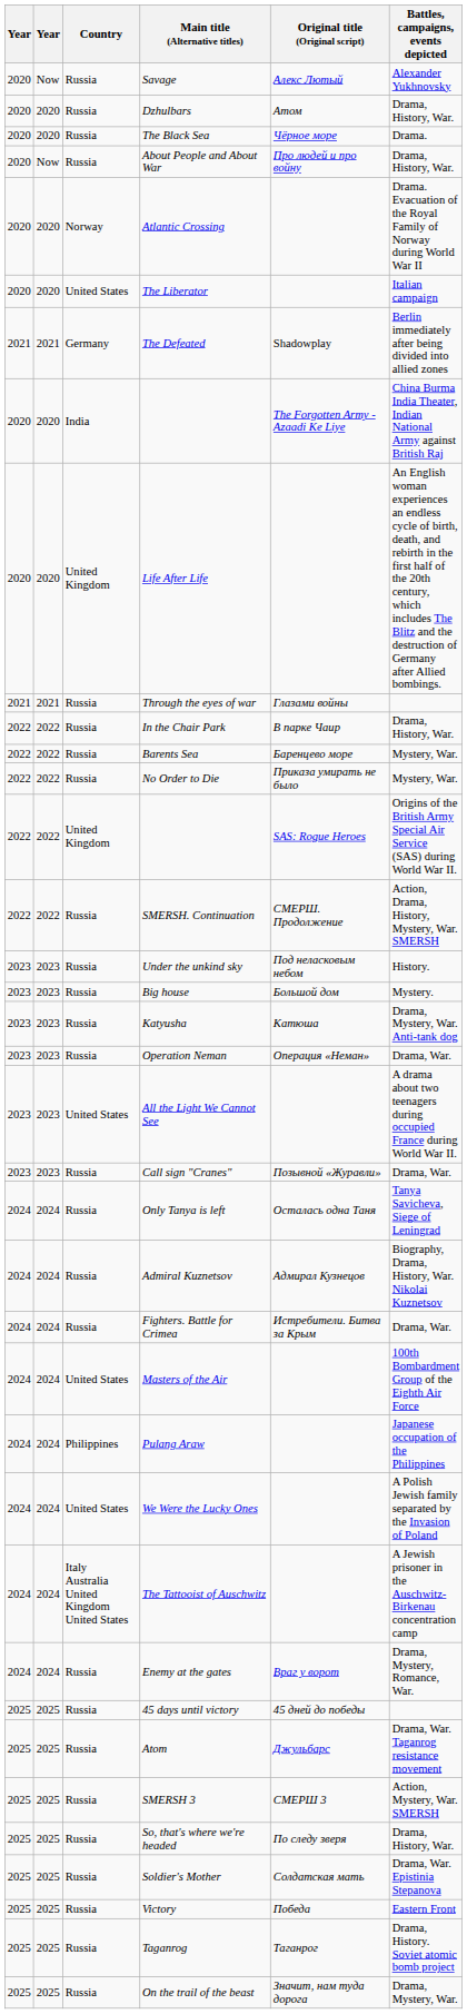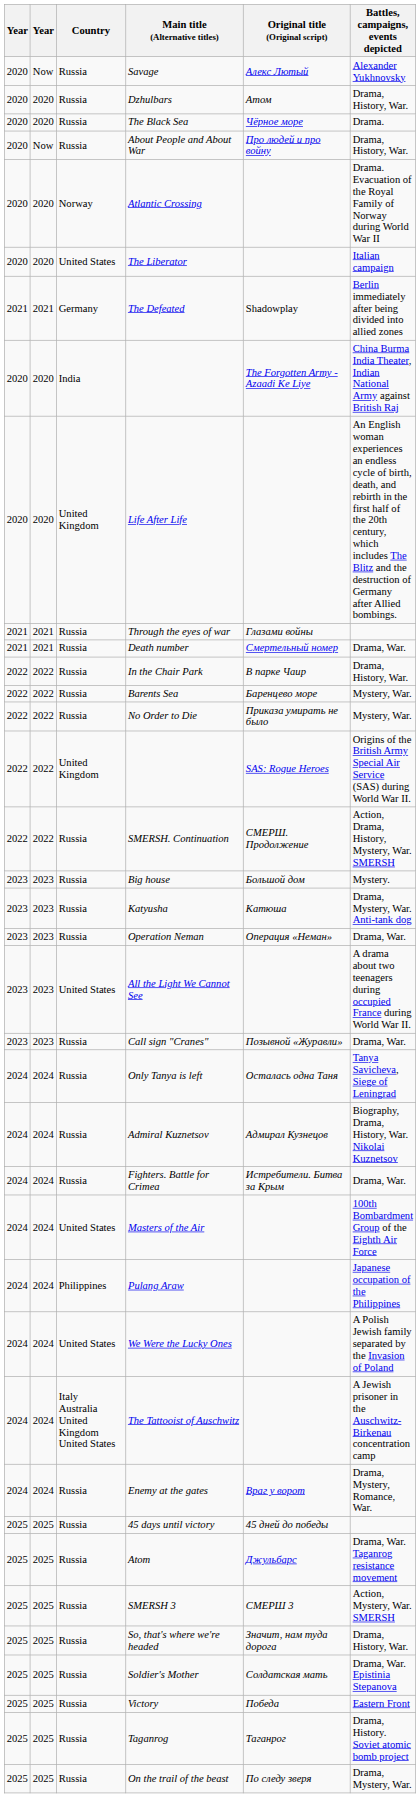+ row: 2021 | 2021 | Russia | Death number | Смертельный номер | Drama, War.
- row: 2023 | 2023 | Russia | Under the unkind sky | Под неласковым небом | History.
So, that's where we're headed | Original title (Original script): По следу зверя -> Значит, нам туда дорога
On the trail of the beast | Original title (Original script): Значит, нам туда дорога -> По следу зверя
